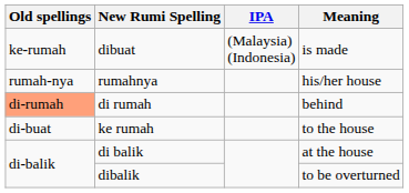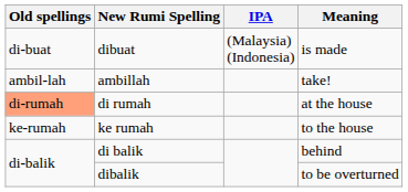dibuat | Old spellings: ke-rumah -> di-buat
- row: rumah-nya | rumahnya | his/her house
+ row: ambil-lah | ambillah | take!
di rumah | Meaning: behind -> at the house
ke rumah | Old spellings: di-buat -> ke-rumah
di balik | Meaning: at the house -> behind
